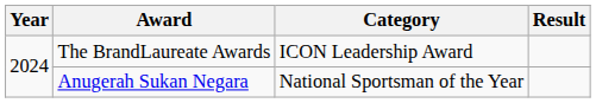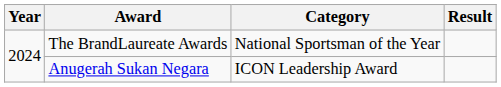The BrandLaureate Awards | Category: ICON Leadership Award -> National Sportsman of the Year
Anugerah Sukan Negara | Category: National Sportsman of the Year -> ICON Leadership Award
